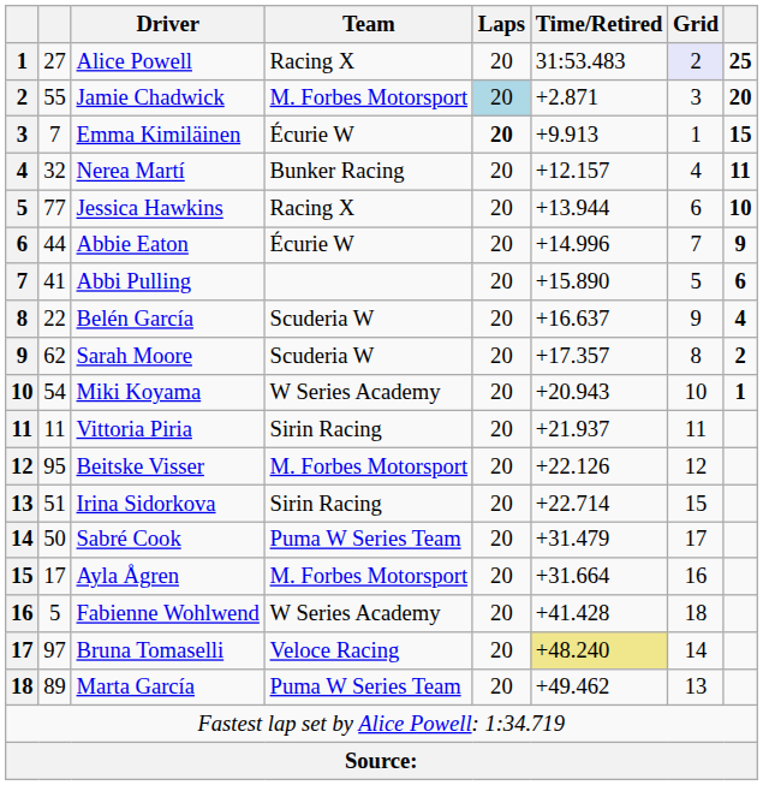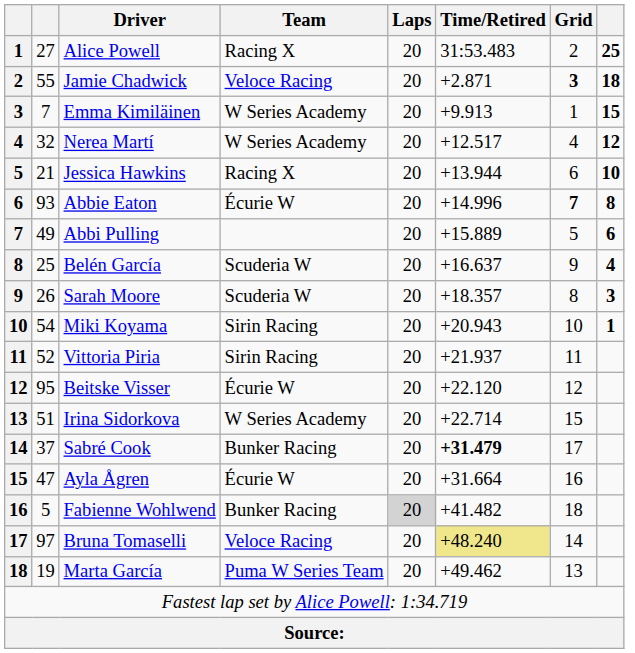Alice Powell | Grid: lavender background -> no background
Jamie Chadwick | Team: M. Forbes Motorsport -> Veloce Racing
Jamie Chadwick | Laps: lightblue background -> no background
Jamie Chadwick | Grid: normal -> bold
Jamie Chadwick | column 8: 20 -> 18
Emma Kimiläinen | Team: Écurie W -> W Series Academy
Emma Kimiläinen | Laps: bold -> normal
Nerea Martí | Team: Bunker Racing -> W Series Academy
Nerea Martí | Time/Retired: +12.157 -> +12.517
Nerea Martí | column 8: 11 -> 12
Jessica Hawkins | column 2: 77 -> 21
Abbie Eaton | column 2: 44 -> 93
Abbie Eaton | Grid: normal -> bold
Abbie Eaton | column 8: 9 -> 8
Abbi Pulling | column 2: 41 -> 49
Abbi Pulling | Time/Retired: +15.890 -> +15.889
Belén García | column 2: 22 -> 25
Sarah Moore | column 2: 62 -> 26
Sarah Moore | Time/Retired: +17.357 -> +18.357
Sarah Moore | column 8: 2 -> 3
Miki Koyama | Team: W Series Academy -> Sirin Racing
Vittoria Piria | column 2: 11 -> 52
Beitske Visser | Team: M. Forbes Motorsport -> Écurie W
Beitske Visser | Time/Retired: +22.126 -> +22.120
Irina Sidorkova | Team: Sirin Racing -> W Series Academy
Sabré Cook | column 2: 50 -> 37
Sabré Cook | Team: Puma W Series Team -> Bunker Racing
Sabré Cook | Time/Retired: normal -> bold
Ayla Ågren | column 2: 17 -> 47
Ayla Ågren | Team: M. Forbes Motorsport -> Écurie W
Fabienne Wohlwend | Team: W Series Academy -> Bunker Racing
Fabienne Wohlwend | Laps: no background -> lightgrey background
Fabienne Wohlwend | Time/Retired: +41.428 -> +41.482
Marta García | column 2: 89 -> 19
